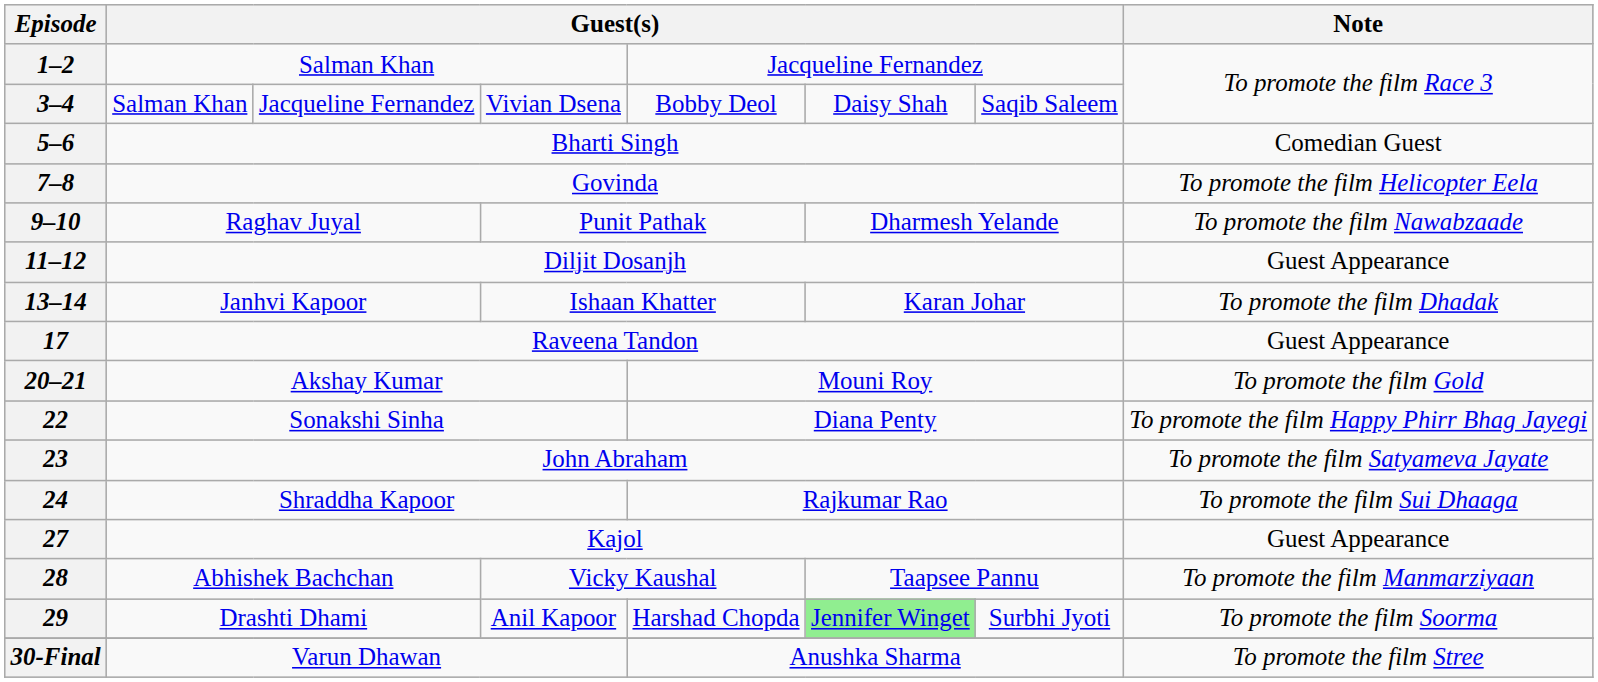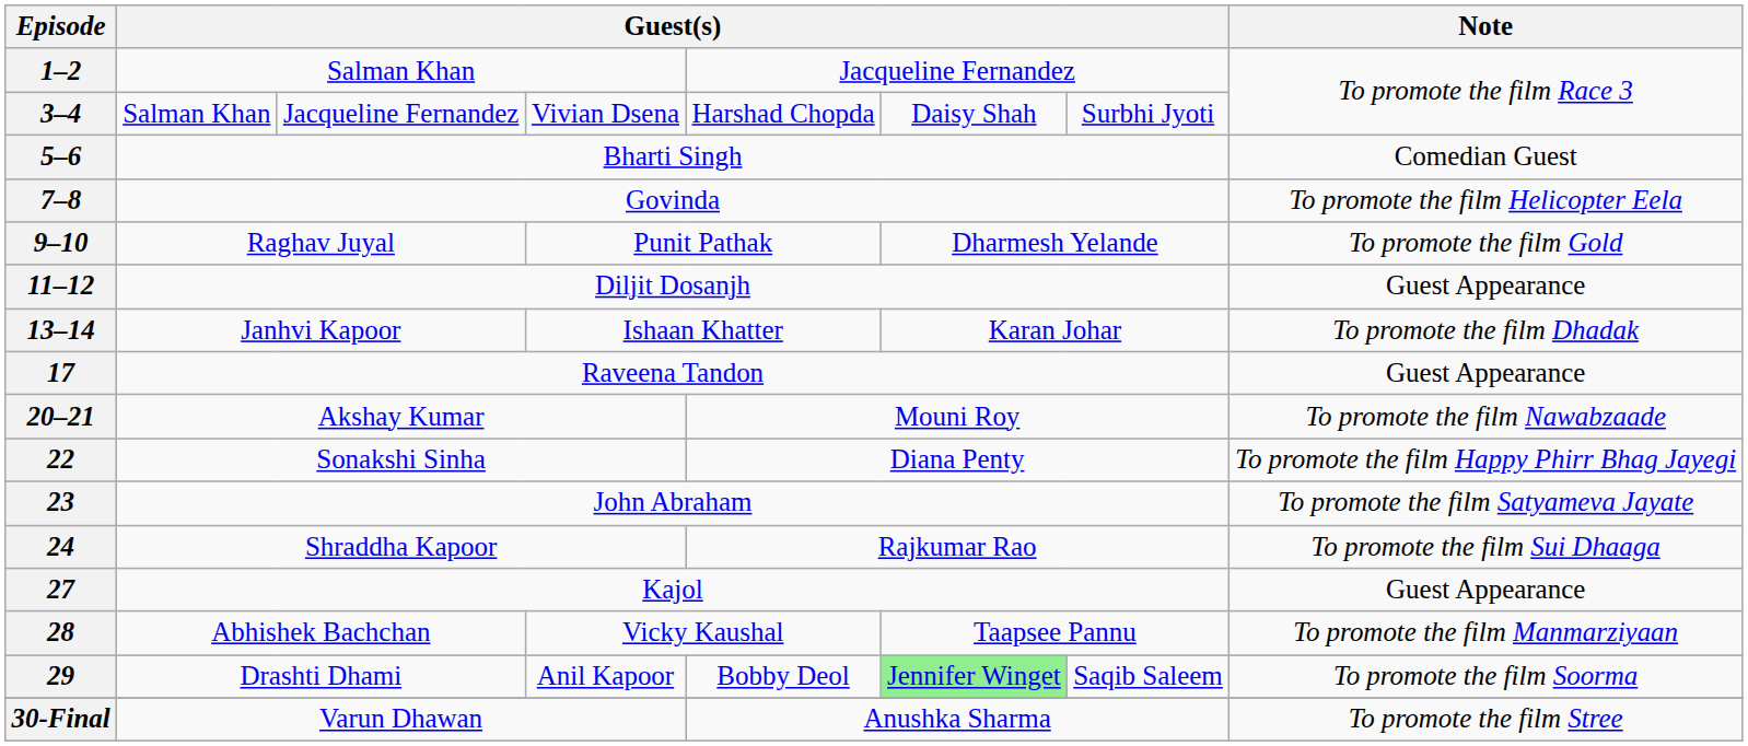3–4 | column 5: Bobby Deol -> Harshad Chopda
3–4 | column 7: Saqib Saleem -> Surbhi Jyoti
9–10 | Note: To promote the film Nawabzaade -> To promote the film Gold
20–21 | Note: To promote the film Gold -> To promote the film Nawabzaade
29 | column 5: Harshad Chopda -> Bobby Deol
29 | column 7: Surbhi Jyoti -> Saqib Saleem
